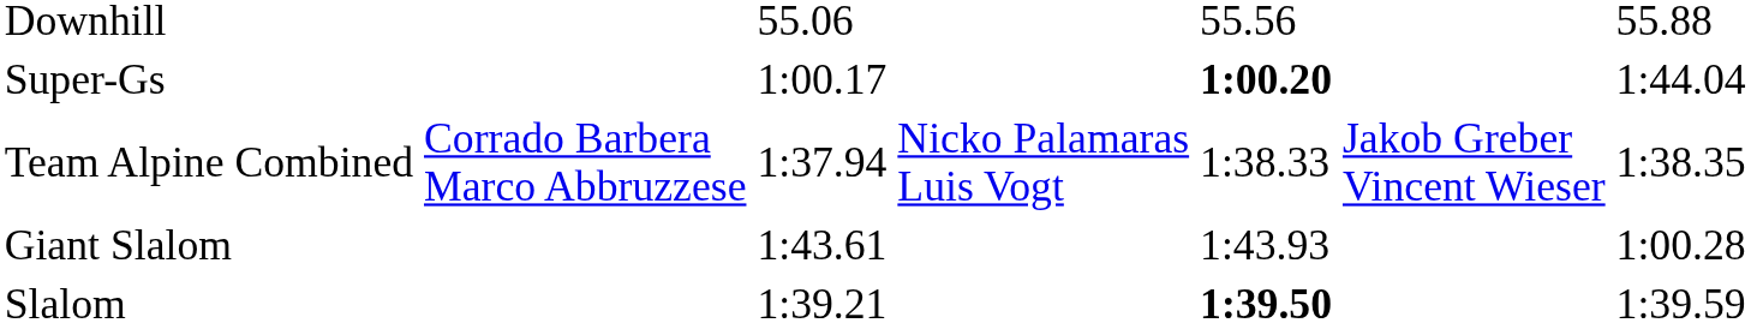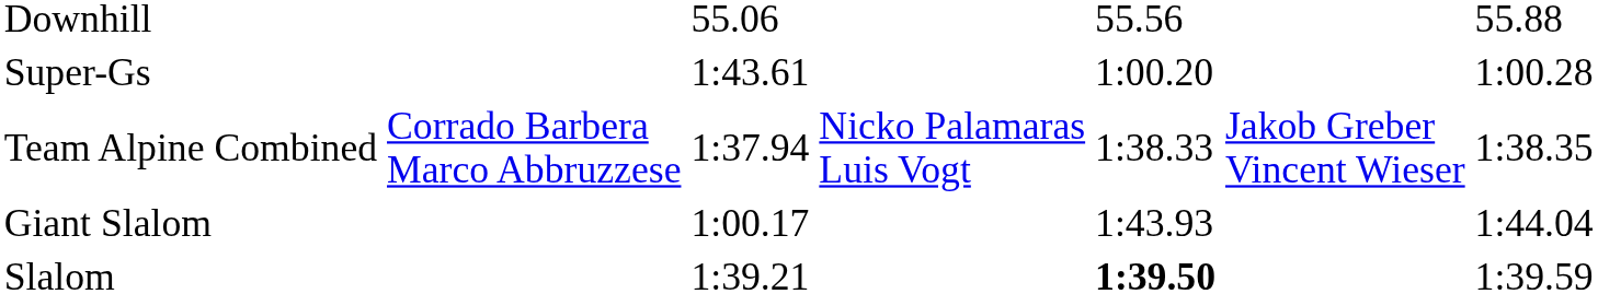Super-Gs | column 3: 1:00.17 -> 1:43.61
Super-Gs | column 5: bold -> normal
Super-Gs | column 7: 1:44.04 -> 1:00.28
Giant Slalom | column 3: 1:43.61 -> 1:00.17
Giant Slalom | column 7: 1:00.28 -> 1:44.04
